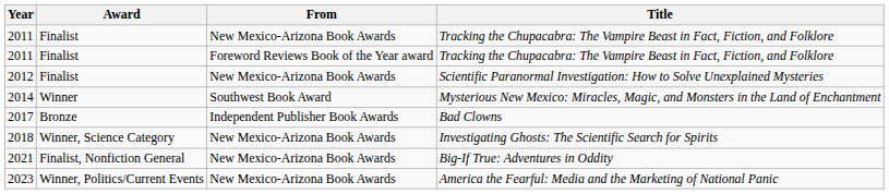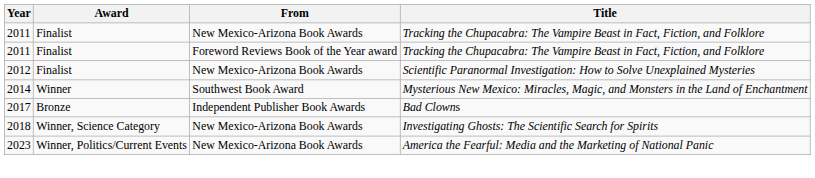- row: 2021 | Finalist, Nonfiction General | New Mexico-Arizona Book Awards | Big-If True: Adventures in Oddity
